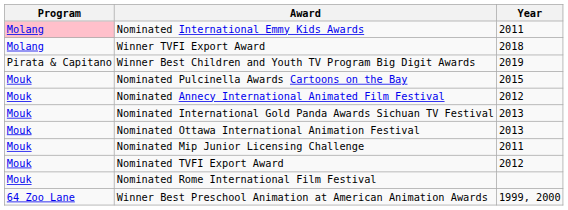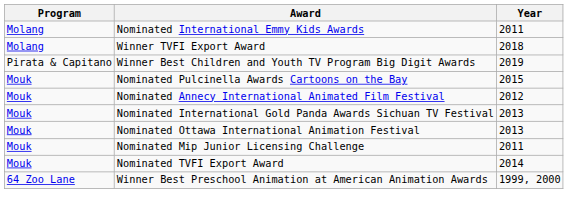Nominated International Emmy Kids Awards | Program: pink background -> no background
Nominated TVFI Export Award | Year: 2012 -> 2014
- row: Mouk | Nominated Rome International Film Festival
